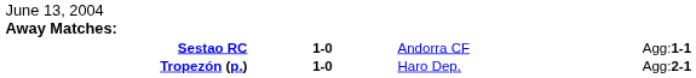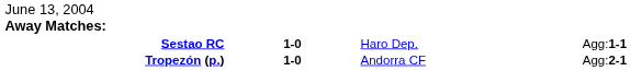Sestao RC | column 3: Andorra CF -> Haro Dep.
Tropezón (p.) | column 3: Haro Dep. -> Andorra CF
